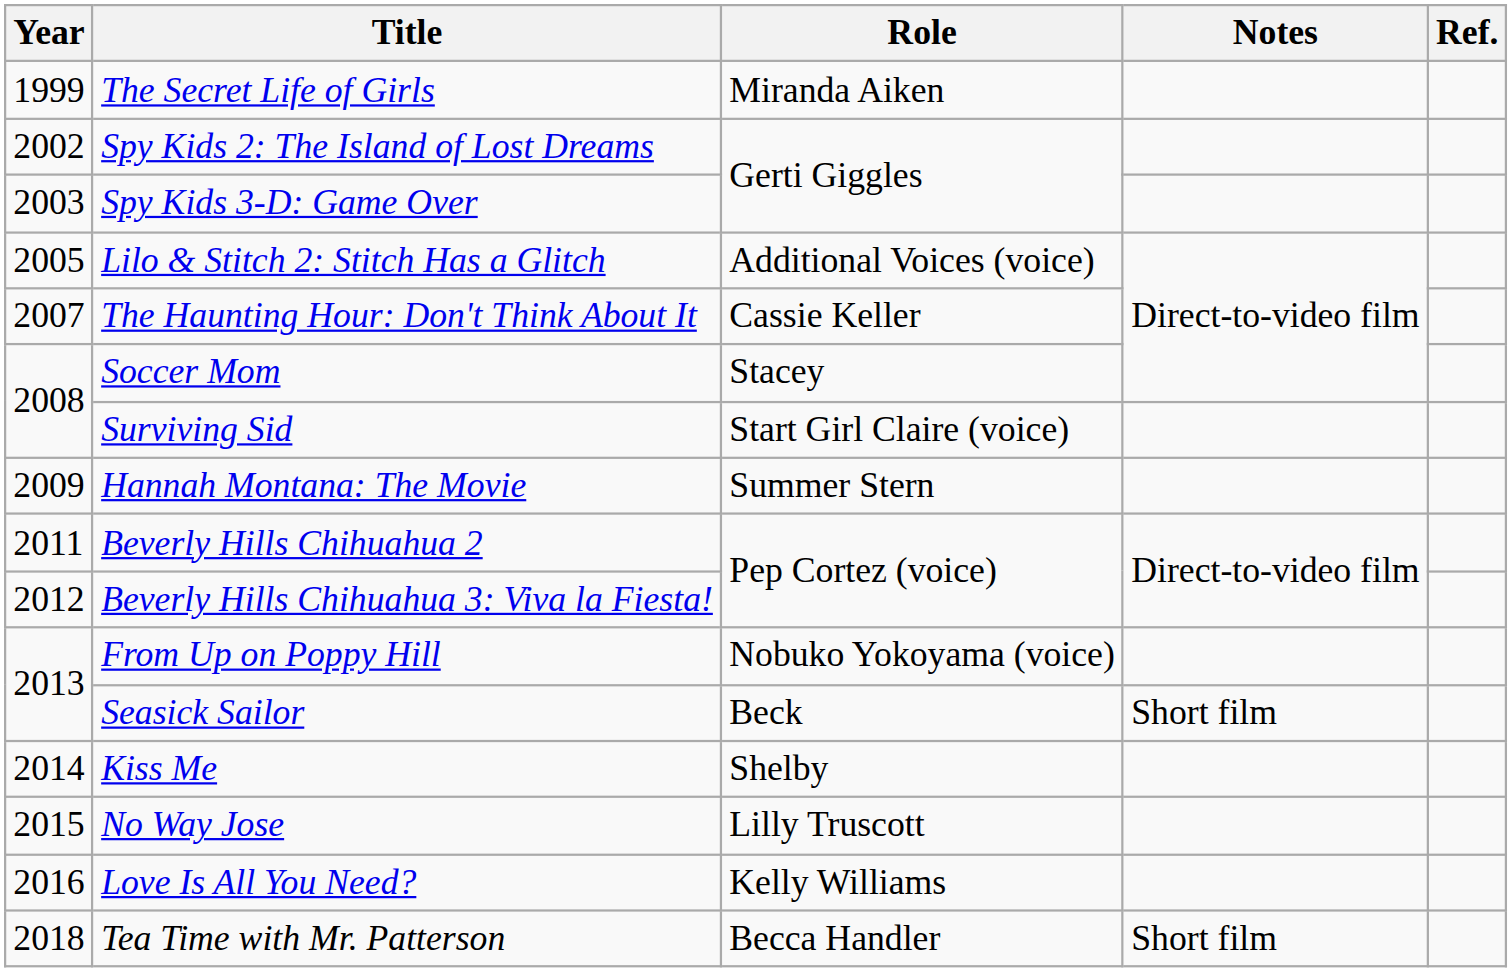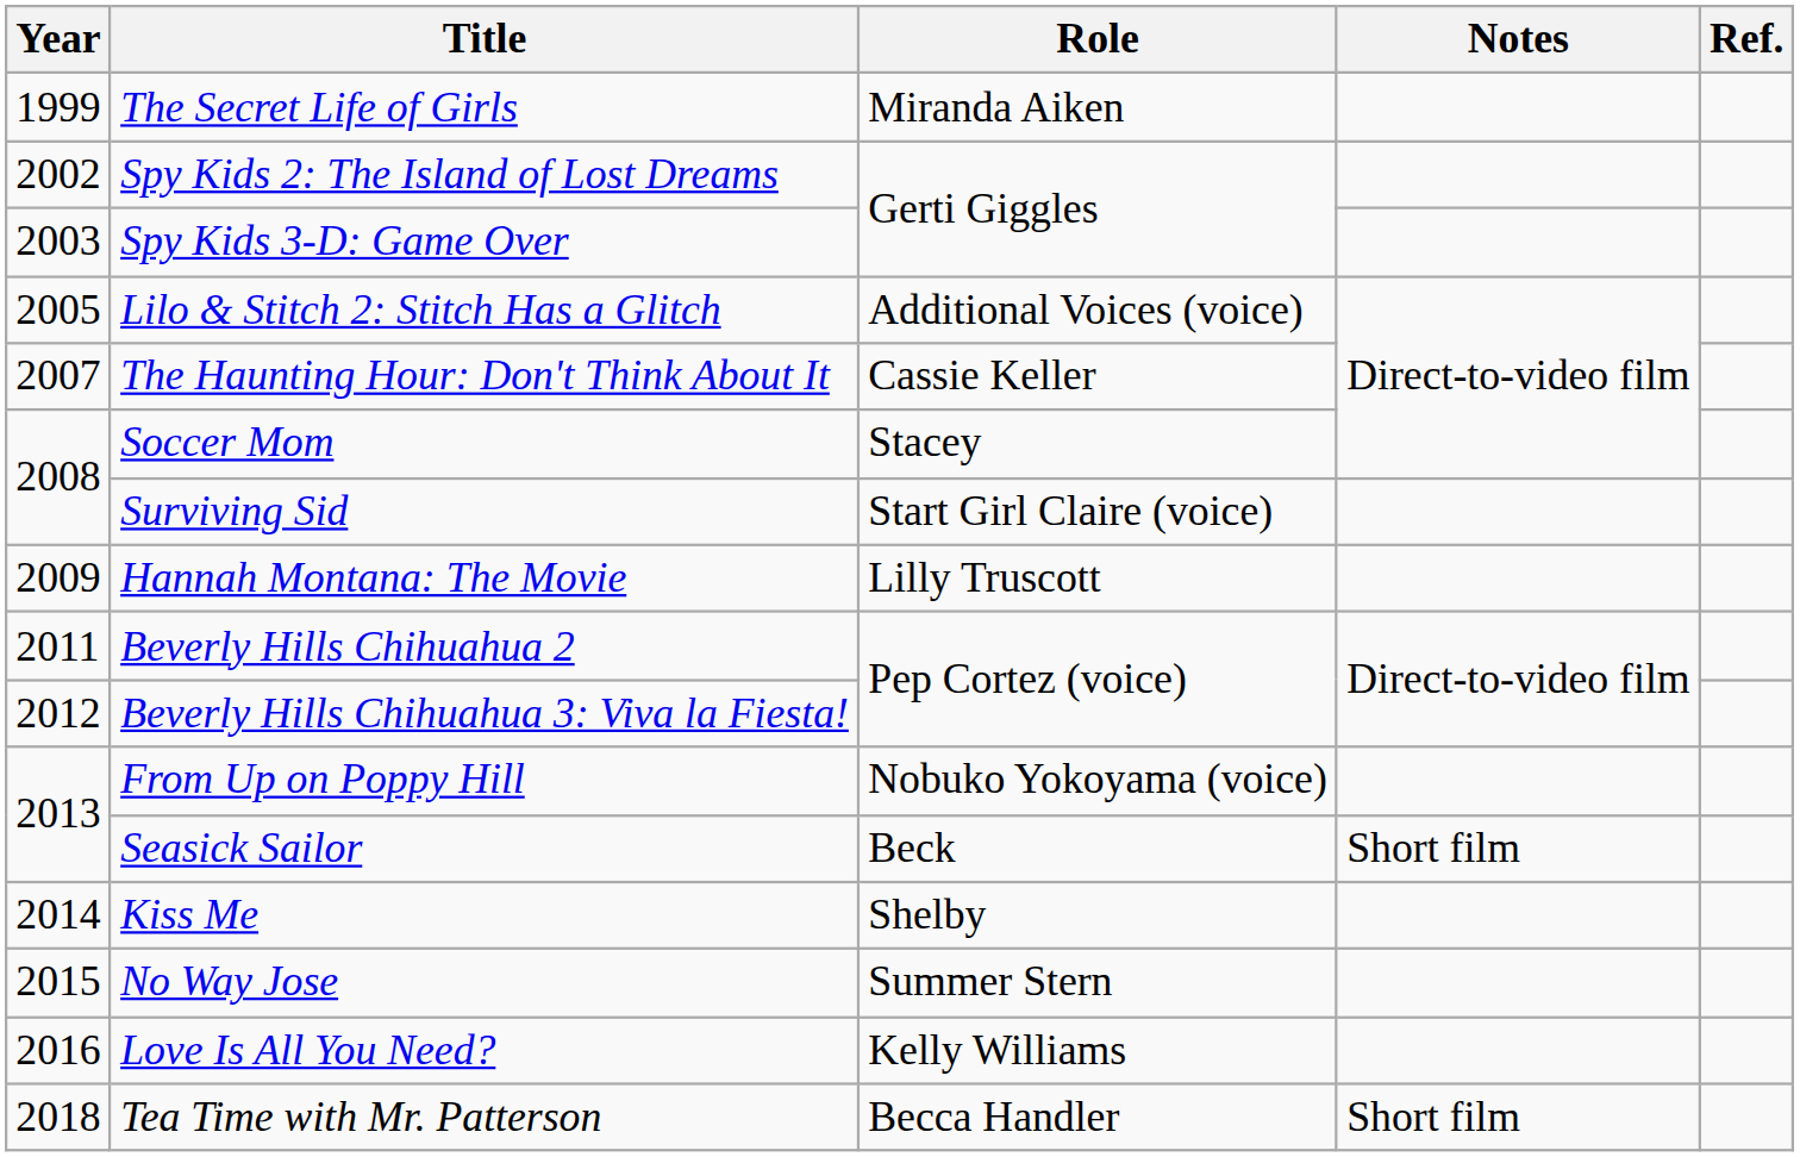Hannah Montana: The Movie | Role: Summer Stern -> Lilly Truscott
No Way Jose | Role: Lilly Truscott -> Summer Stern
